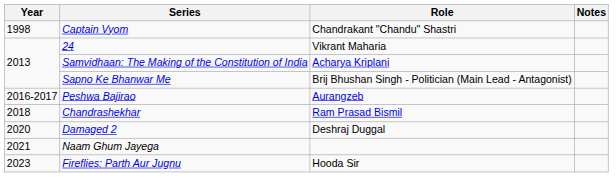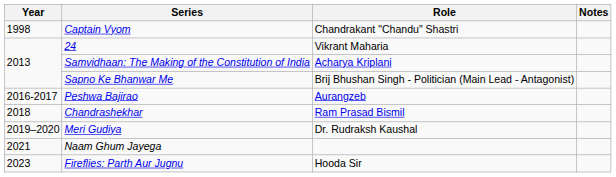+ row: 2019–2020 | Meri Gudiya | Dr. Rudraksh Kaushal
- row: 2020 | Damaged 2 | Deshraj Duggal
